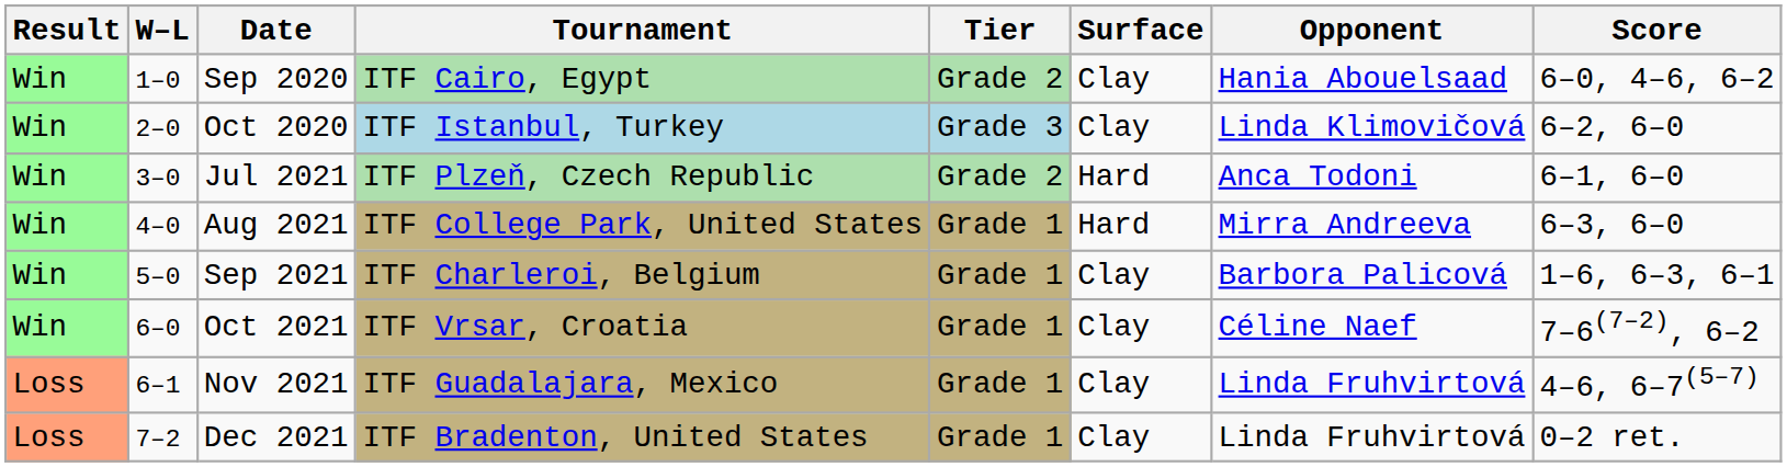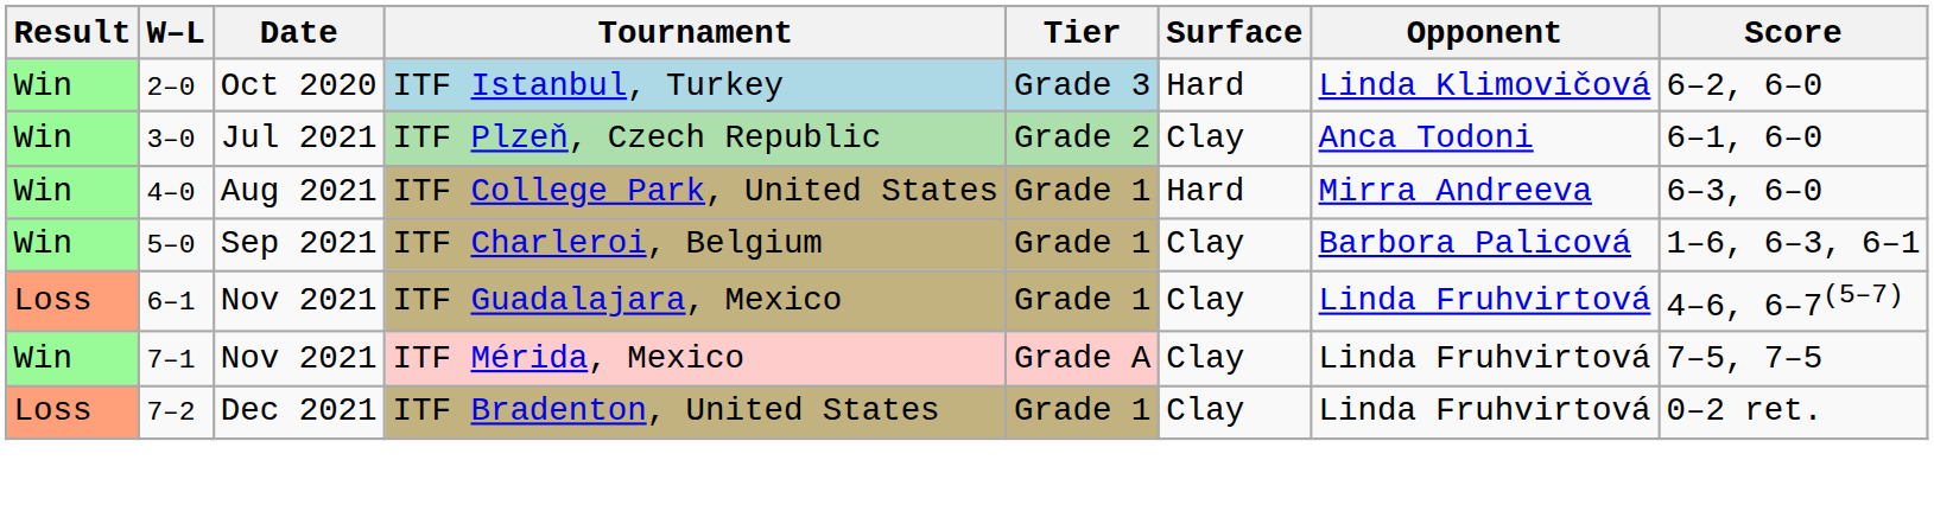- row: Win | 1–0 | Sep 2020 | ITF Cairo, Egypt | Grade 2 | Clay | Hania Abouelsaad | 6–0, 4–6, 6–2
ITF Istanbul, Turkey | Surface: Clay -> Hard
ITF Plzeň, Czech Republic | Surface: Hard -> Clay
- row: Win | 6–0 | Oct 2021 | ITF Vrsar, Croatia | Grade 1 | Clay | Céline Naef | 7–6(7–2), 6–2
+ row: Win | 7–1 | Nov 2021 | ITF Mérida, Mexico | Grade A | Clay | Linda Fruhvirtová | 7–5, 7–5
